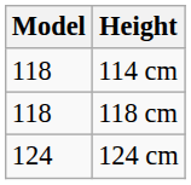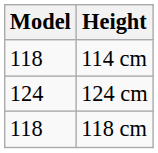rows swapped: 118 cm <-> 124 cm
